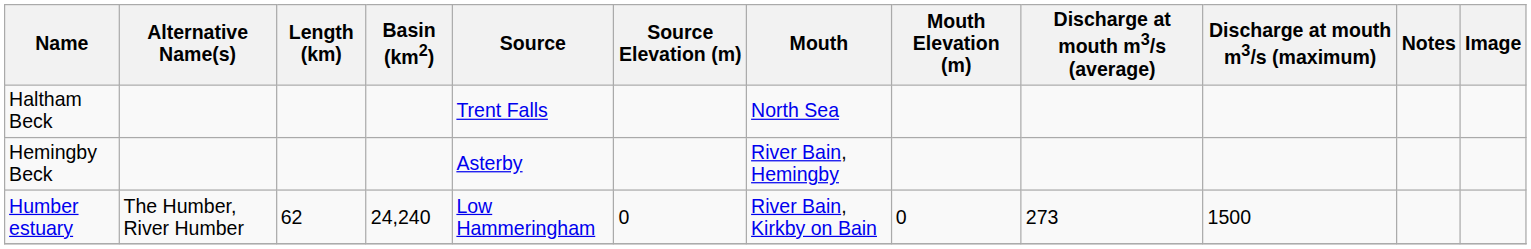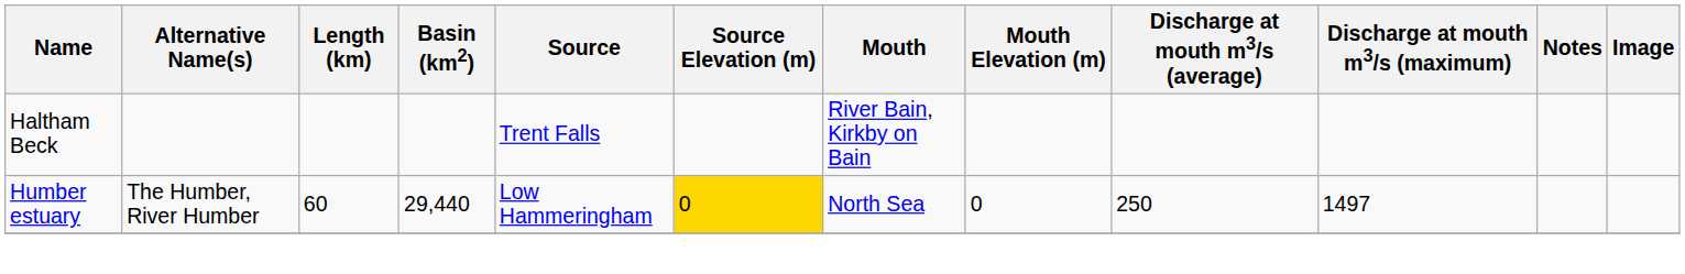Haltham Beck | Mouth: North Sea -> River Bain, Kirkby on Bain
- row: Hemingby Beck | Asterby | River Bain, Hemingby
Humber estuary | Length (km): 62 -> 60
Humber estuary | Basin (km2): 24,240 -> 29,440
Humber estuary | Source Elevation (m): no background -> gold background
Humber estuary | Mouth: River Bain, Kirkby on Bain -> North Sea
Humber estuary | Discharge at mouth m3/s (average): 273 -> 250
Humber estuary | Discharge at mouth m3/s (maximum): 1500 -> 1497
